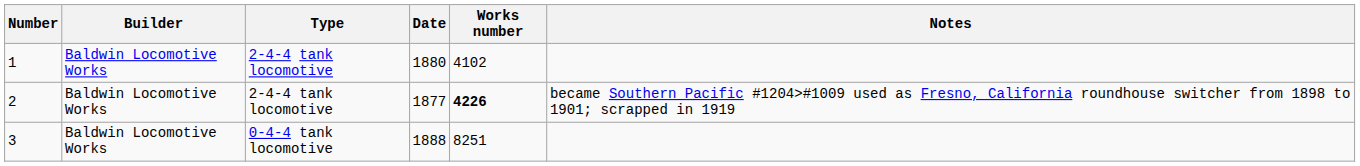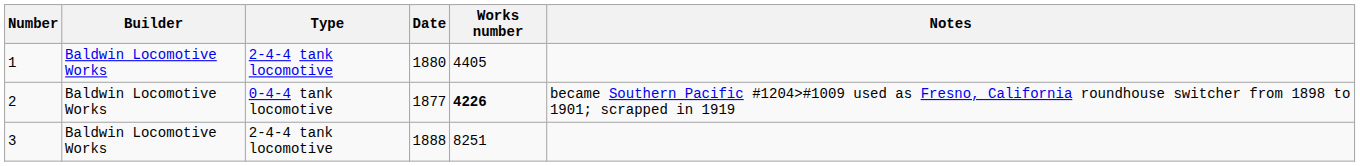1 | Works number: 4102 -> 4405
2 | Type: 2-4-4 tank locomotive -> 0-4-4 tank locomotive
3 | Type: 0-4-4 tank locomotive -> 2-4-4 tank locomotive
